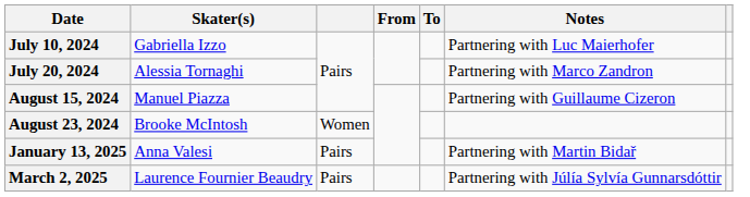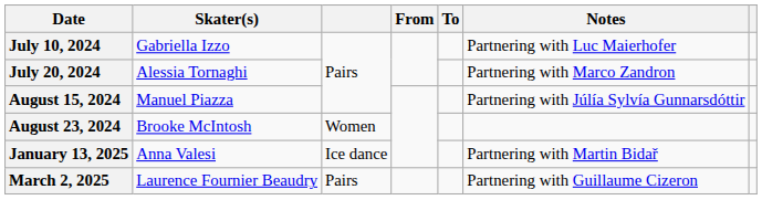August 15, 2024 | Notes: Partnering with Guillaume Cizeron -> Partnering with Júlía Sylvía Gunnarsdóttir
January 13, 2025 | column 3: Pairs -> Ice dance
March 2, 2025 | Notes: Partnering with Júlía Sylvía Gunnarsdóttir -> Partnering with Guillaume Cizeron
